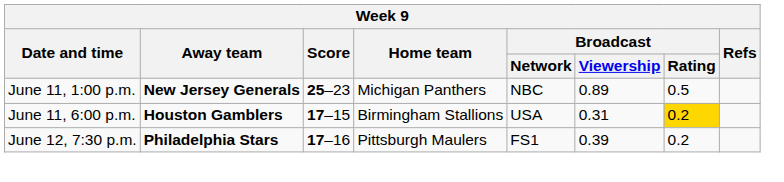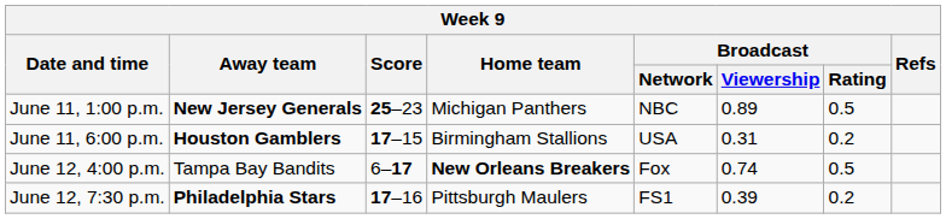June 11, 6:00 p.m. | Broadcast / Rating: gold background -> no background
+ row: June 12, 4:00 p.m. | Tampa Bay Bandits | 6–17 | New Orleans Breakers | Fox | 0.74 | 0.5
